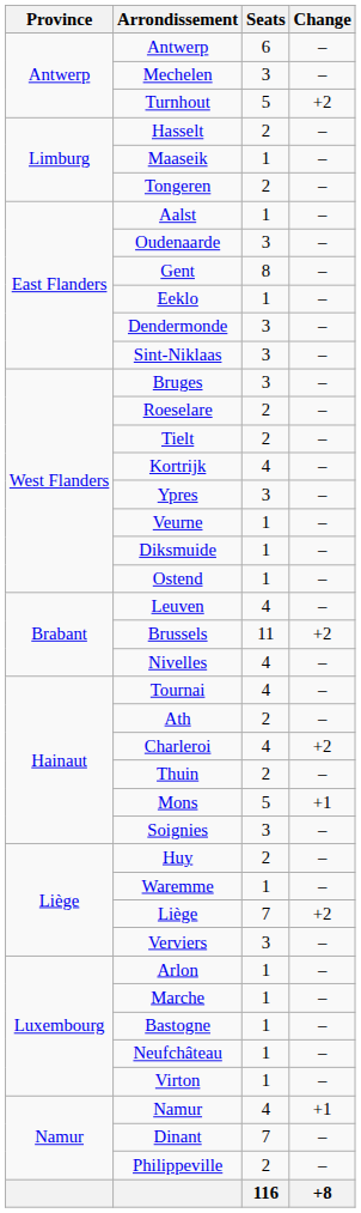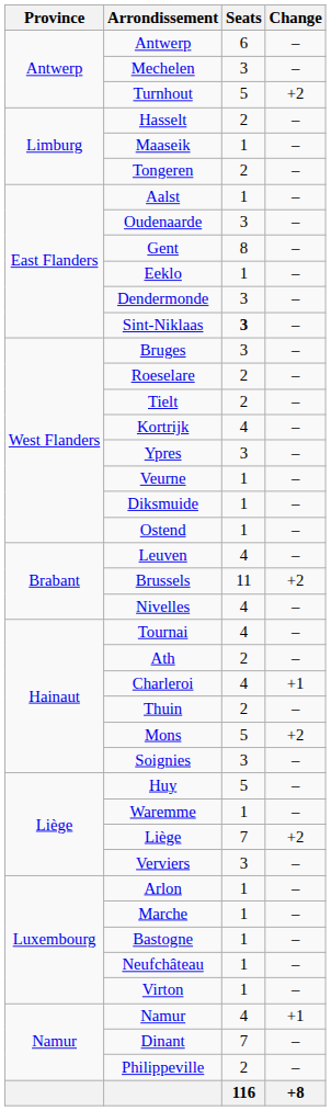Sint-Niklaas | Seats: normal -> bold
Charleroi | Change: +2 -> +1
Mons | Change: +1 -> +2
Huy | Seats: 2 -> 5
